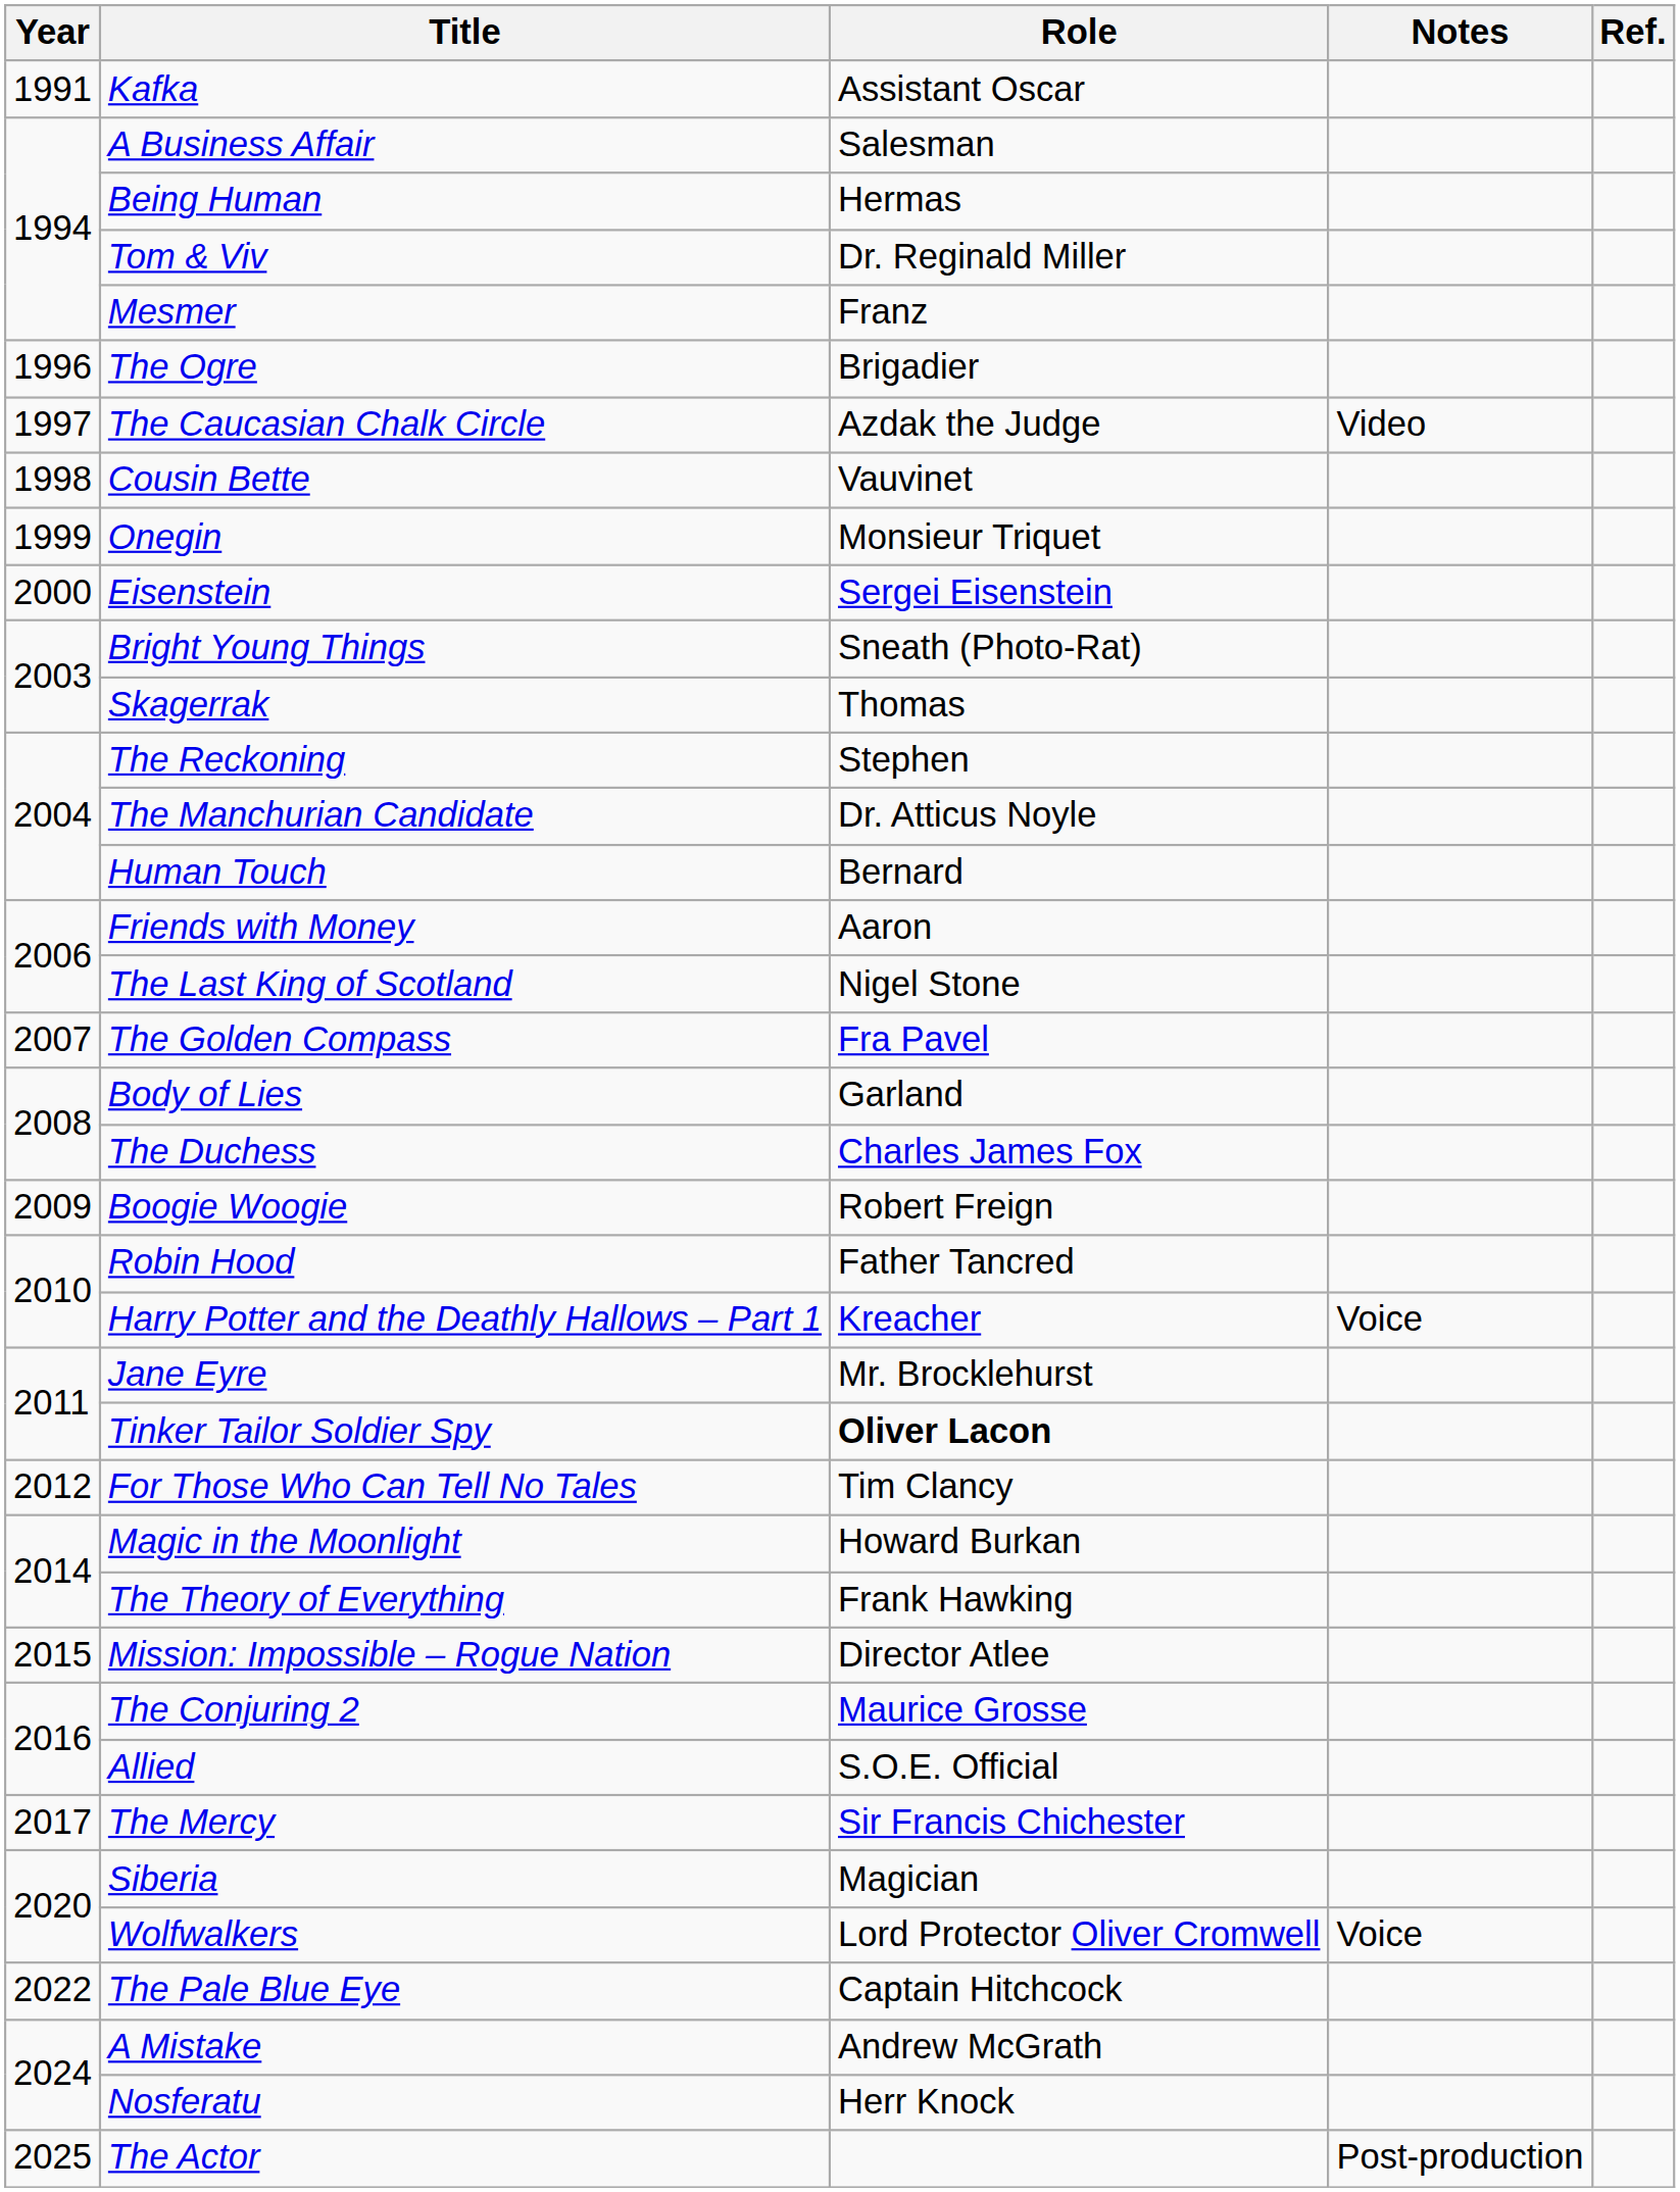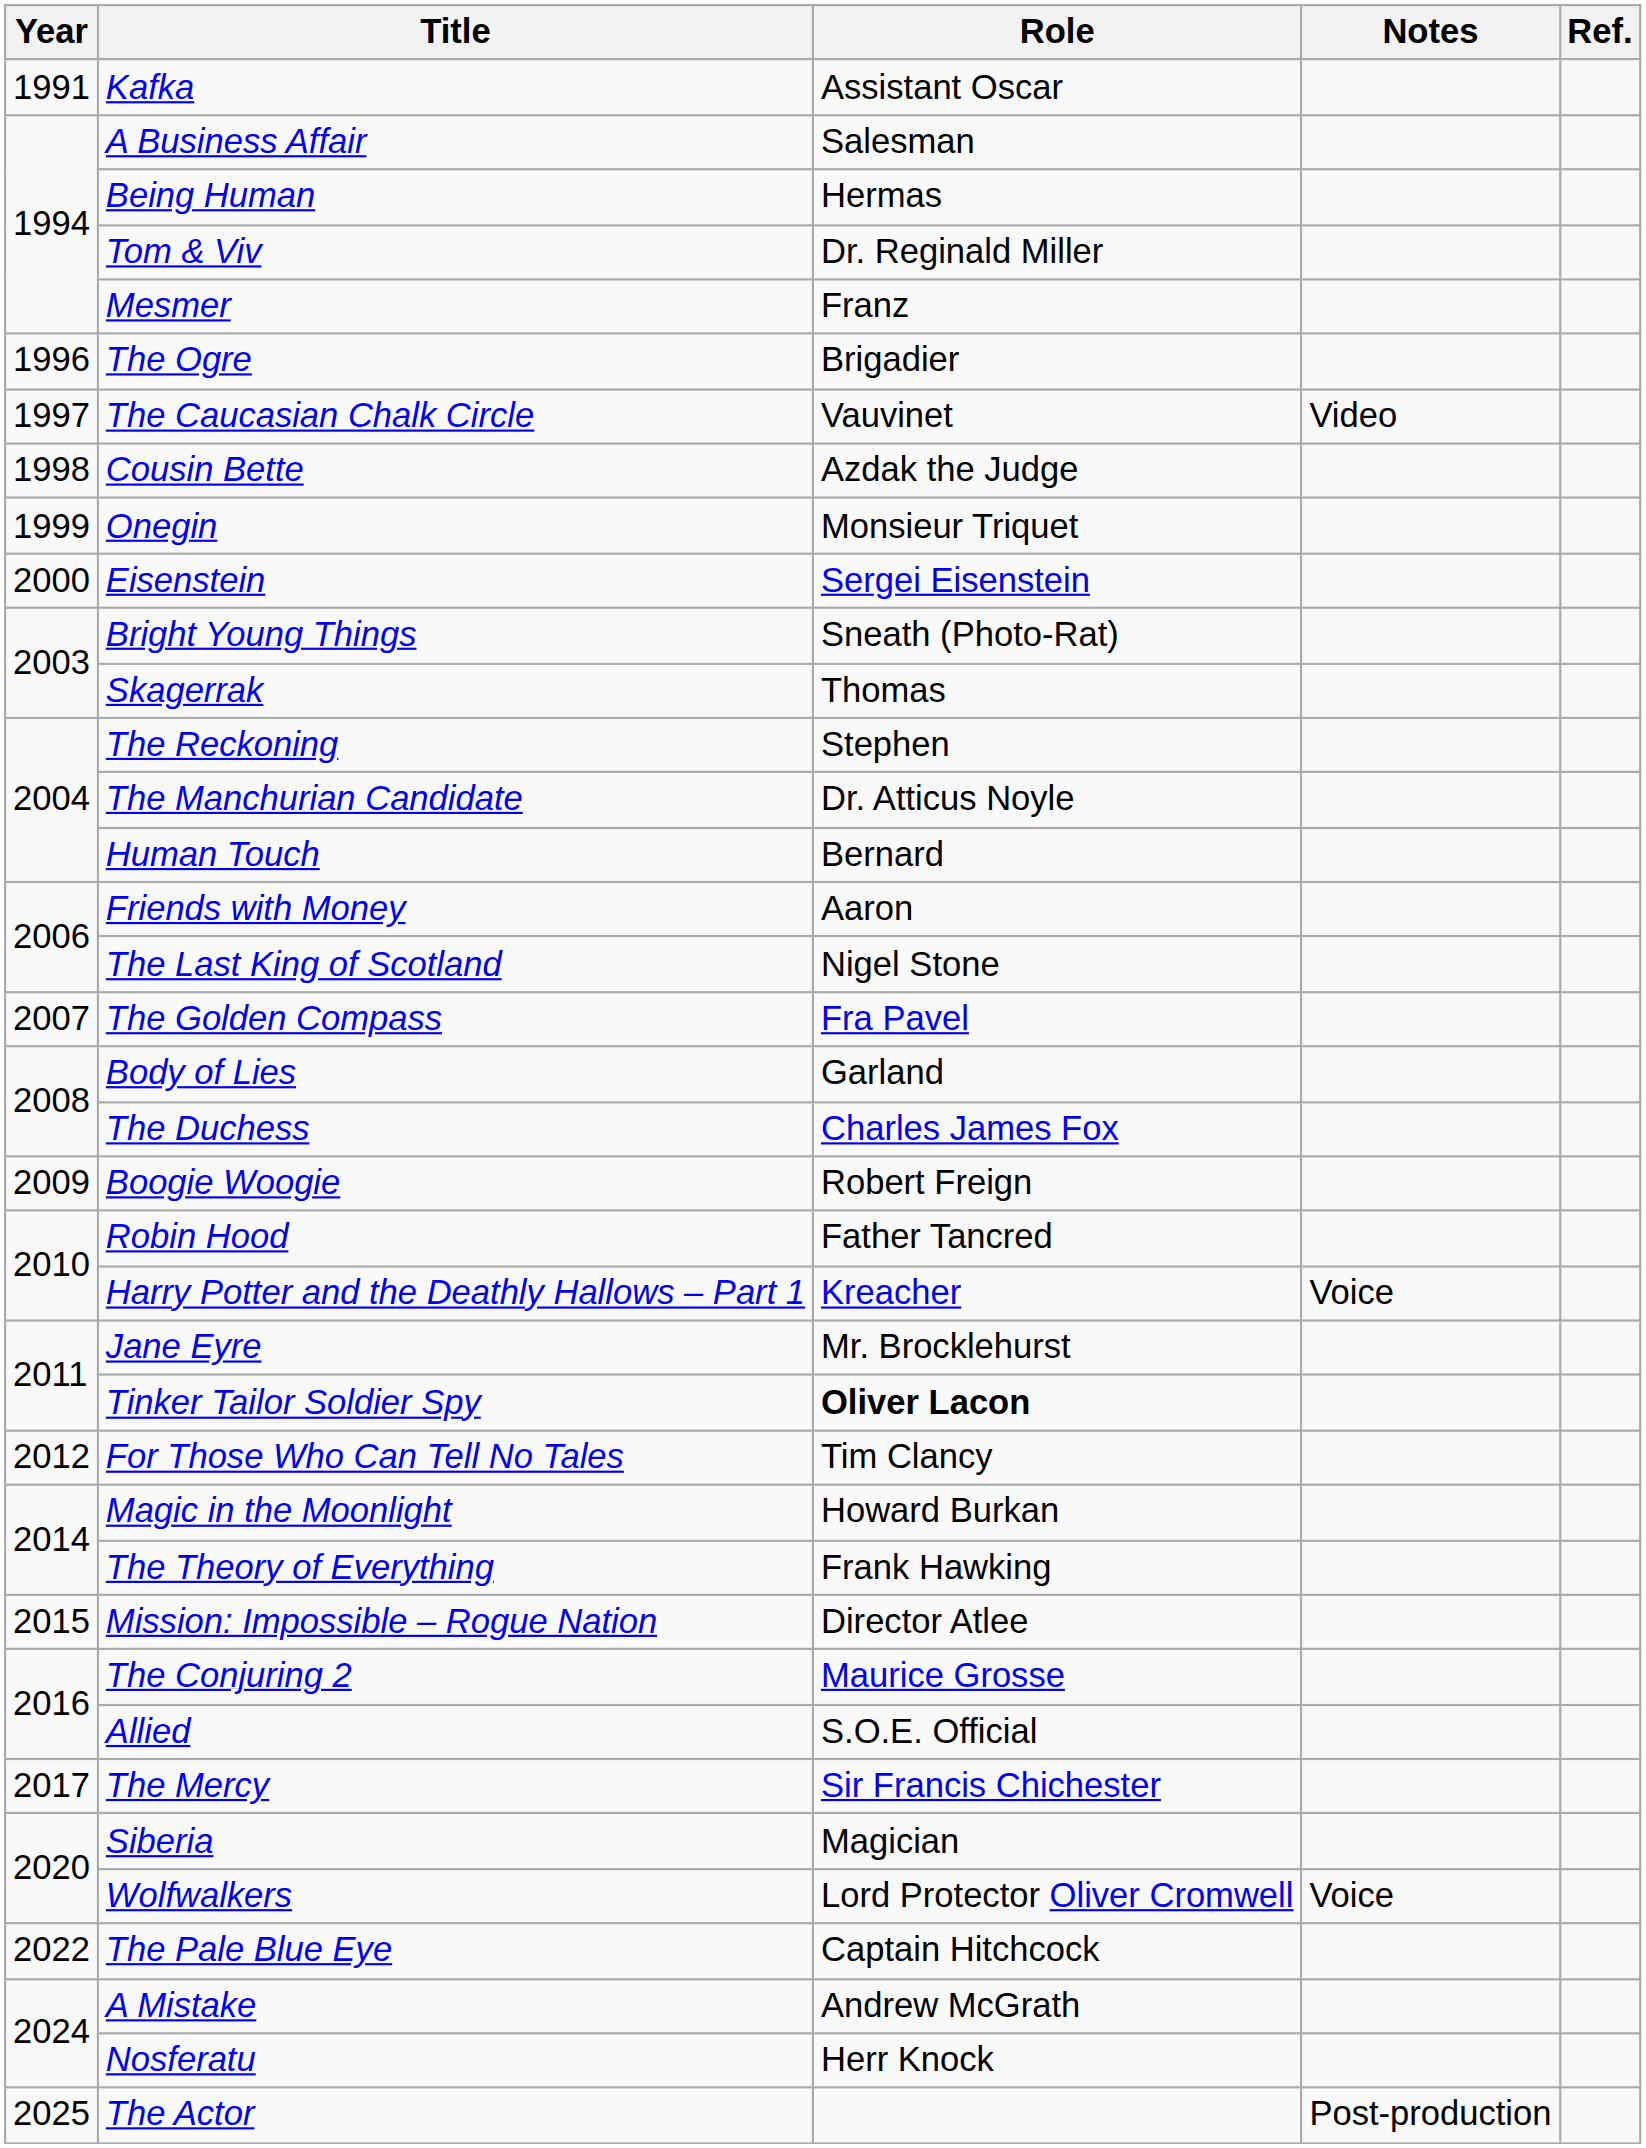The Caucasian Chalk Circle | Role: Azdak the Judge -> Vauvinet
Cousin Bette | Role: Vauvinet -> Azdak the Judge
